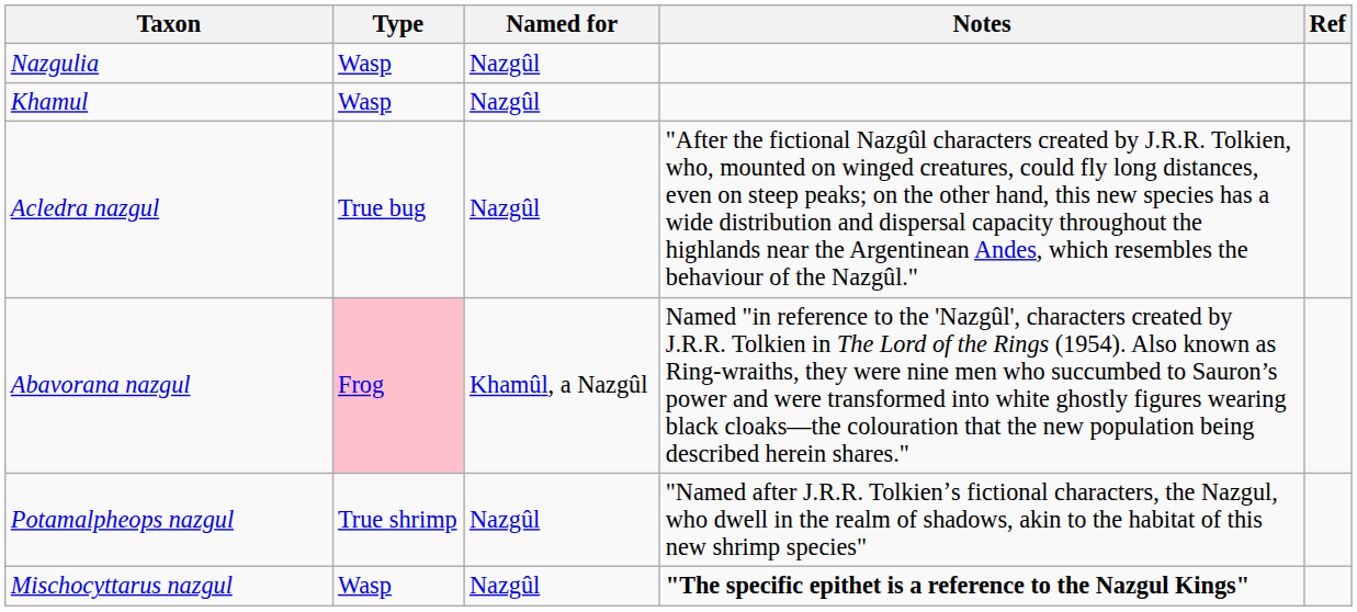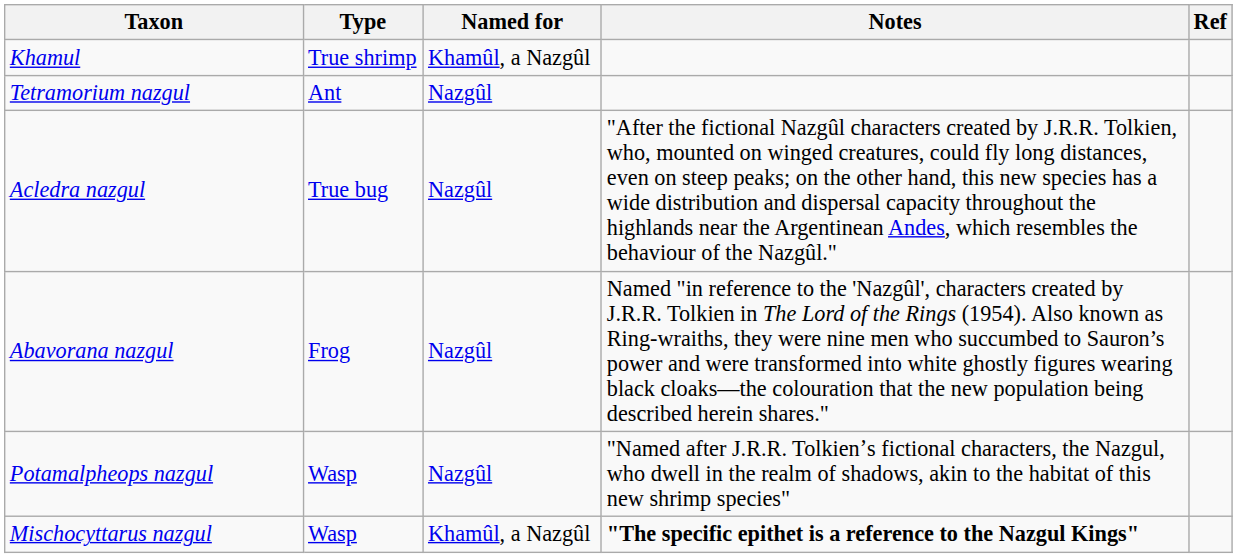- row: Nazgulia | Wasp | Nazgûl
Khamul | Type: Wasp -> True shrimp
Khamul | Named for: Nazgûl -> Khamûl, a Nazgûl
+ row: Tetramorium nazgul | Ant | Nazgûl
Abavorana nazgul | Type: pink background -> no background
Abavorana nazgul | Named for: Khamûl, a Nazgûl -> Nazgûl
Potamalpheops nazgul | Type: True shrimp -> Wasp
Mischocyttarus nazgul | Named for: Nazgûl -> Khamûl, a Nazgûl
